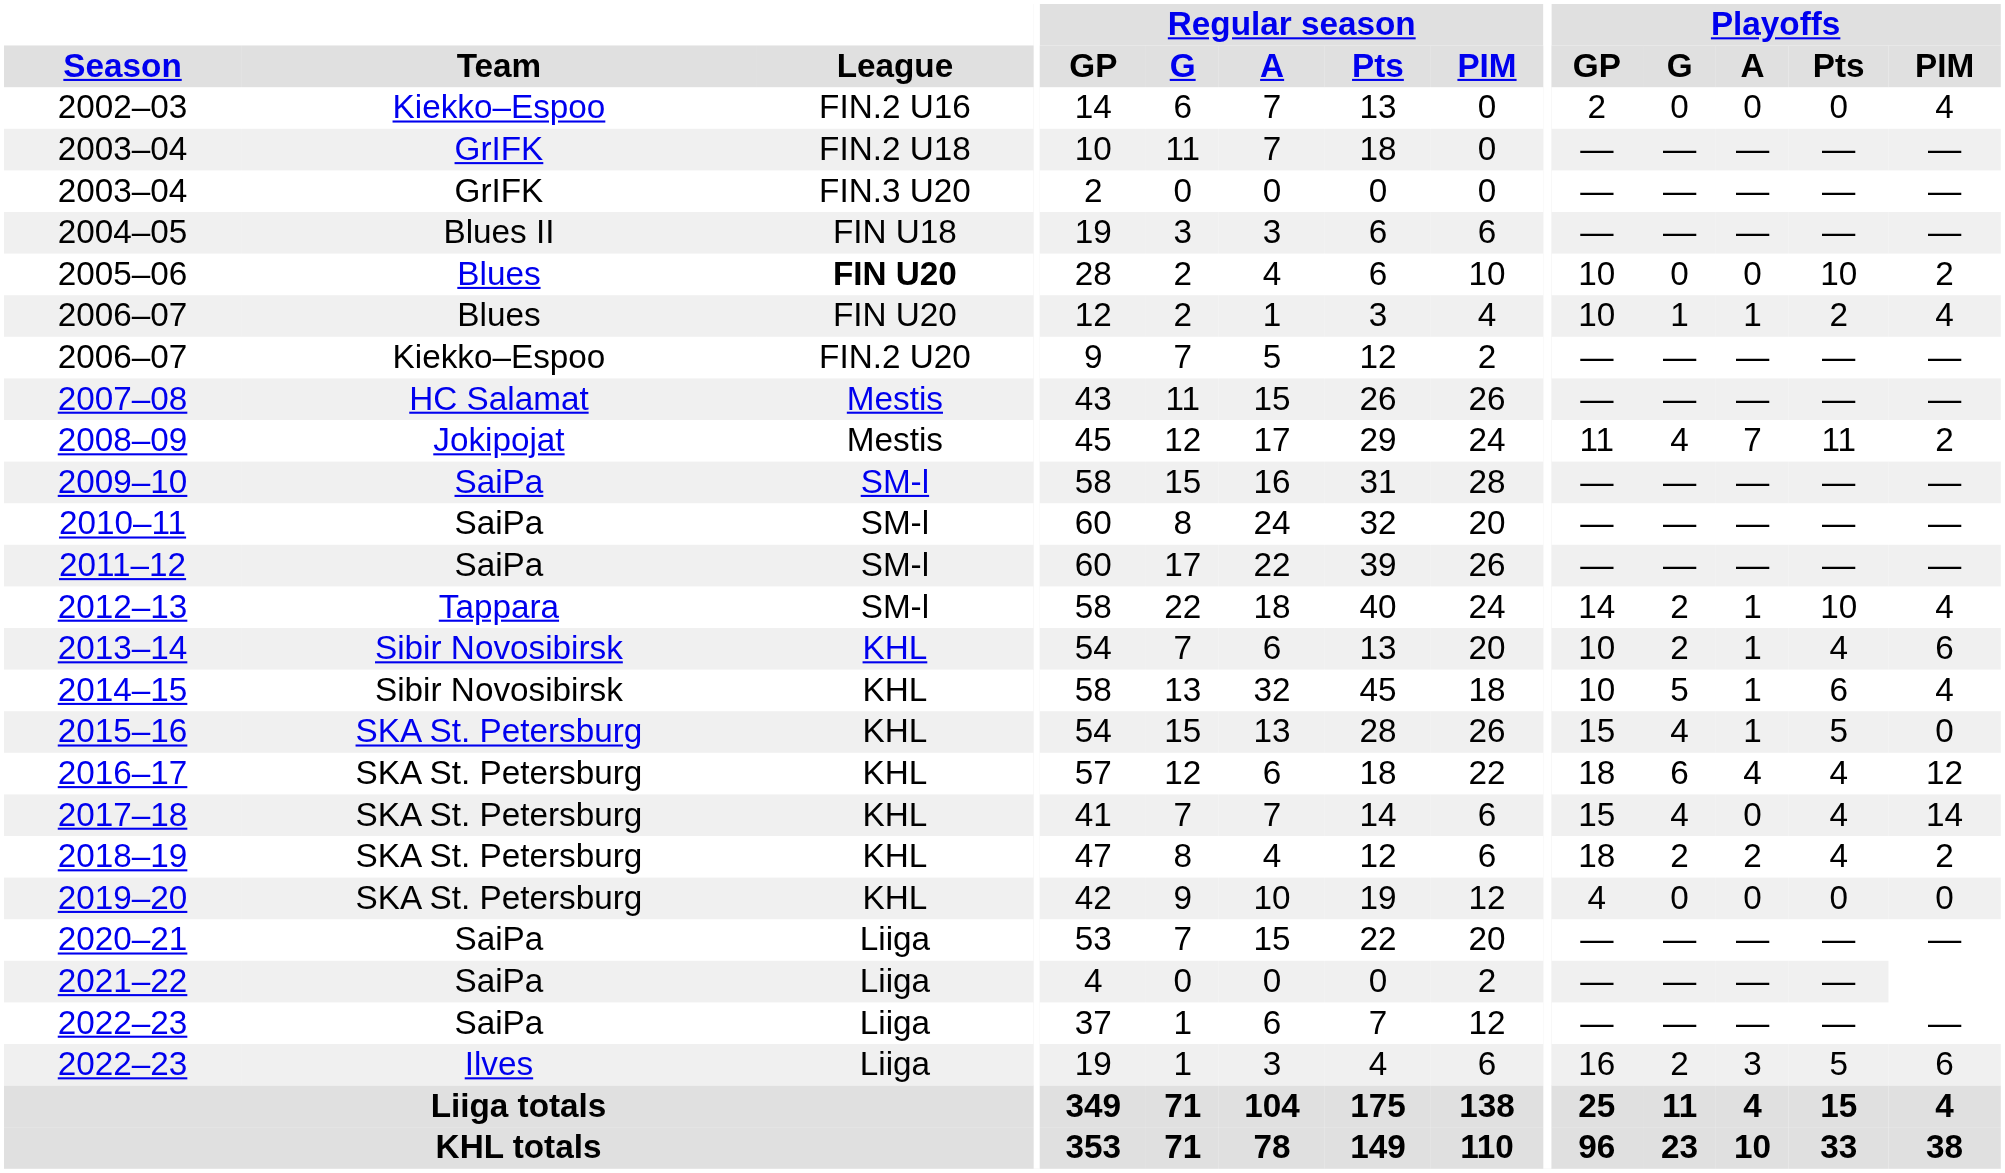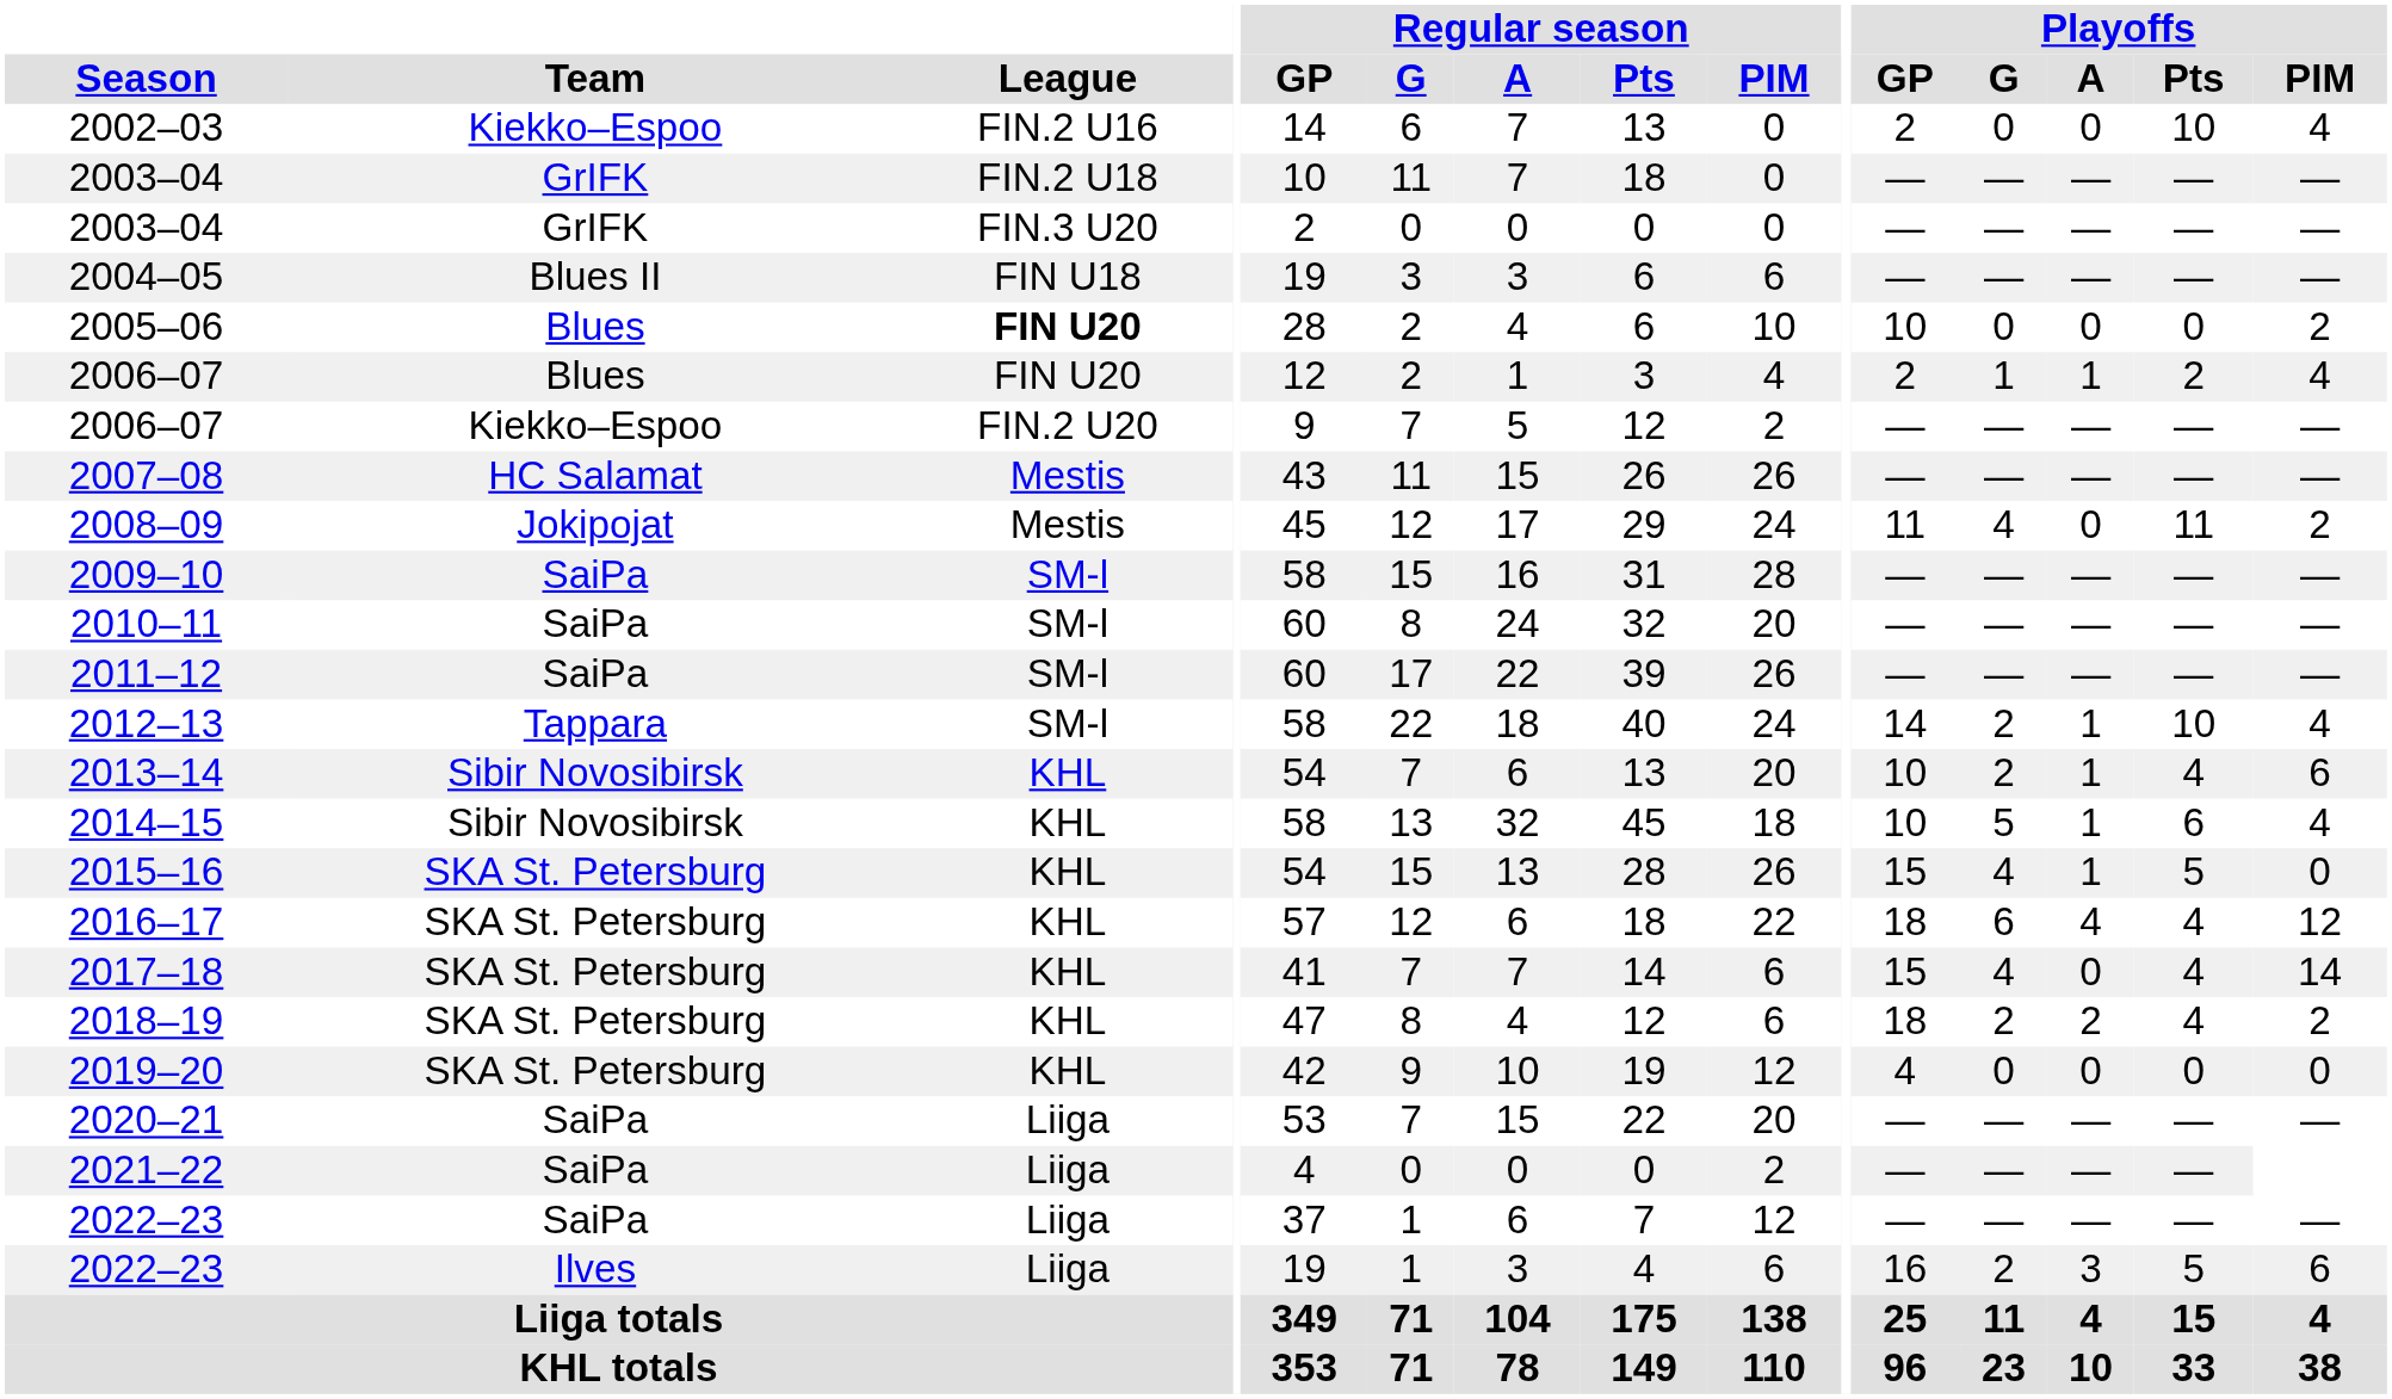2002–03 | Playoffs / Pts: 0 -> 10
2005–06 | Playoffs / Pts: 10 -> 0
2006–07 / Blues | Playoffs / GP: 10 -> 2
2008–09 | Playoffs / A: 7 -> 0
